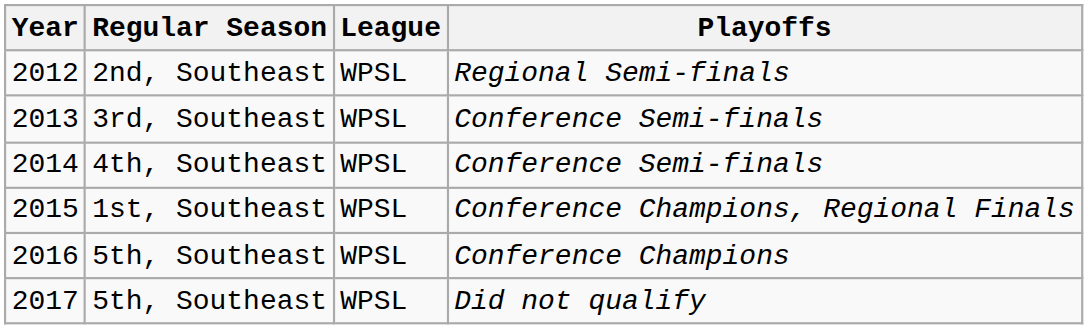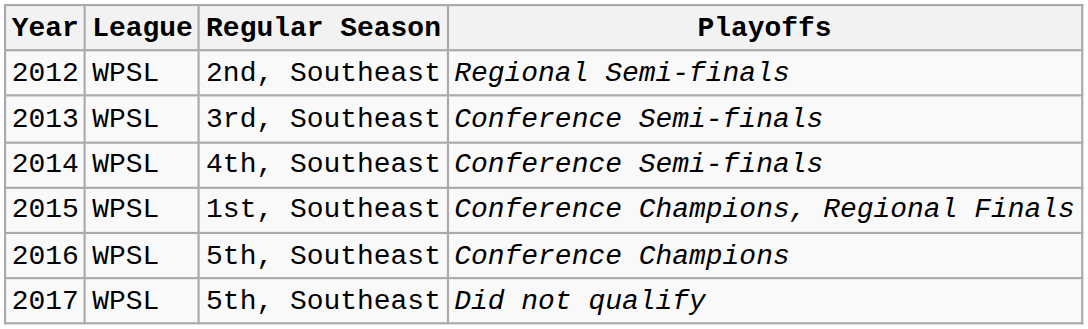columns swapped: League <-> Regular Season
